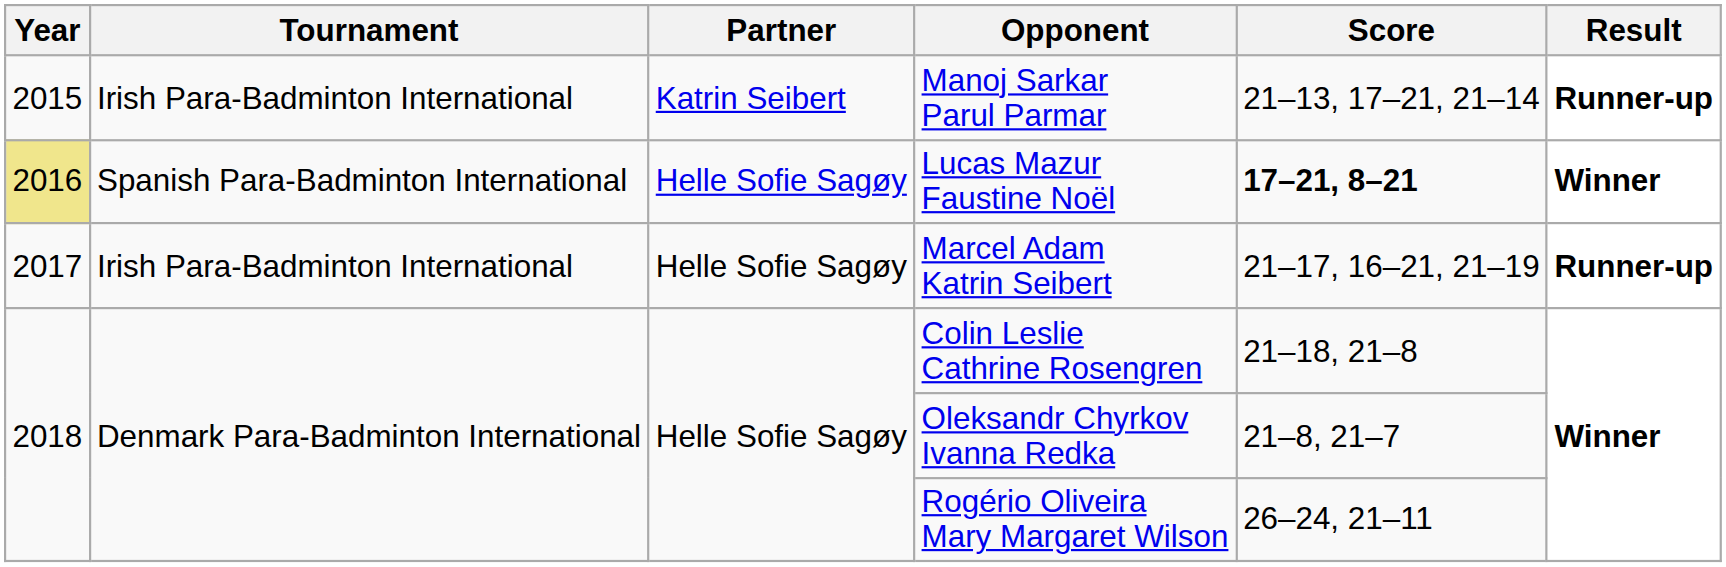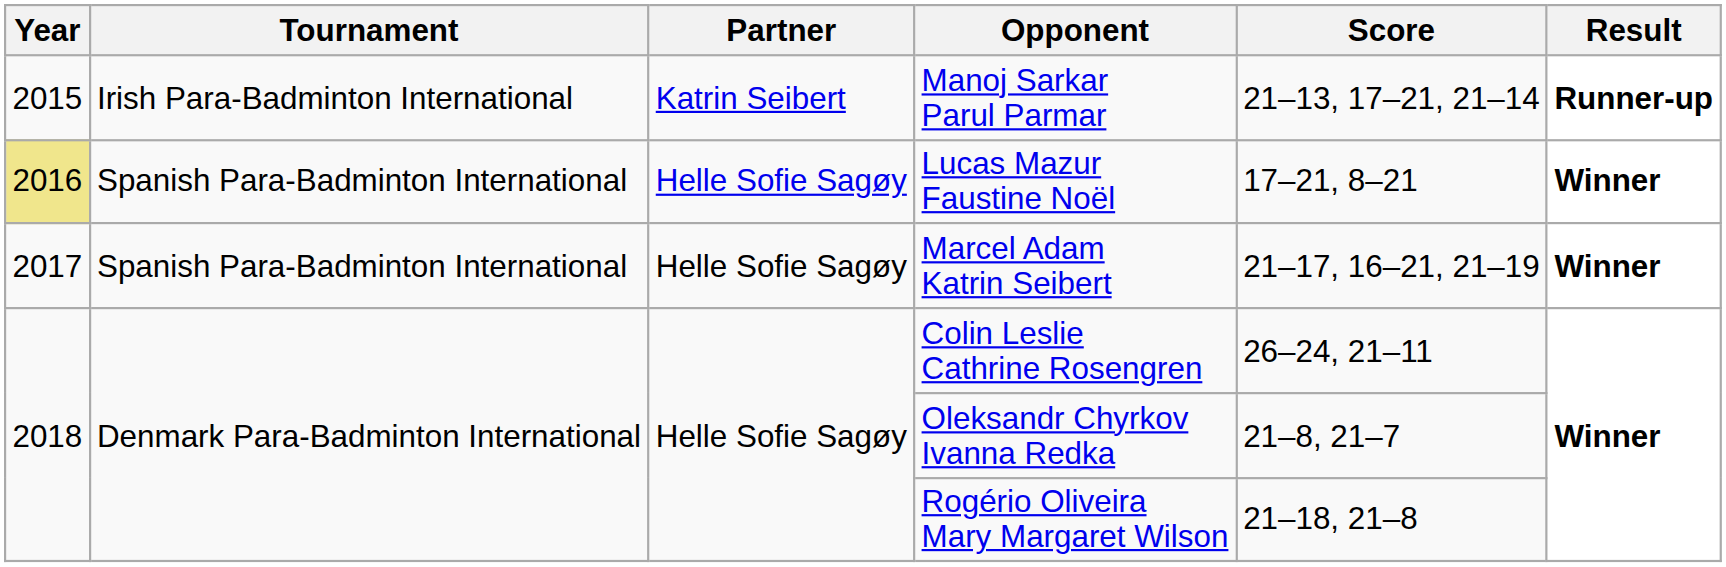Lucas Mazur Faustine Noël | Score: bold -> normal
Marcel Adam Katrin Seibert | Tournament: Irish Para-Badminton International -> Spanish Para-Badminton International
Marcel Adam Katrin Seibert | Result: Runner-up -> Winner
Colin Leslie Cathrine Rosengren | Score: 21–18, 21–8 -> 26–24, 21–11
Rogério Oliveira Mary Margaret Wilson | Score: 26–24, 21–11 -> 21–18, 21–8
